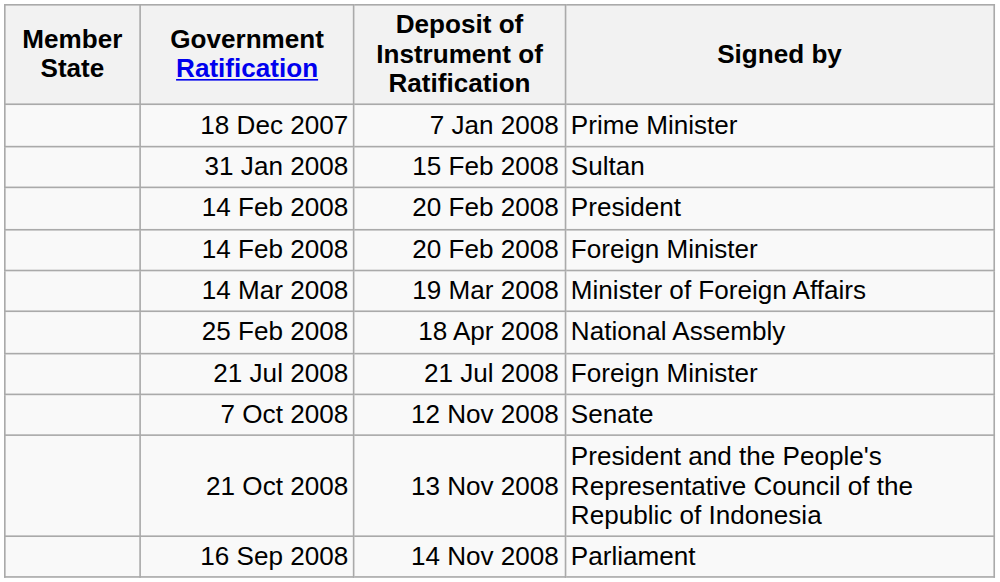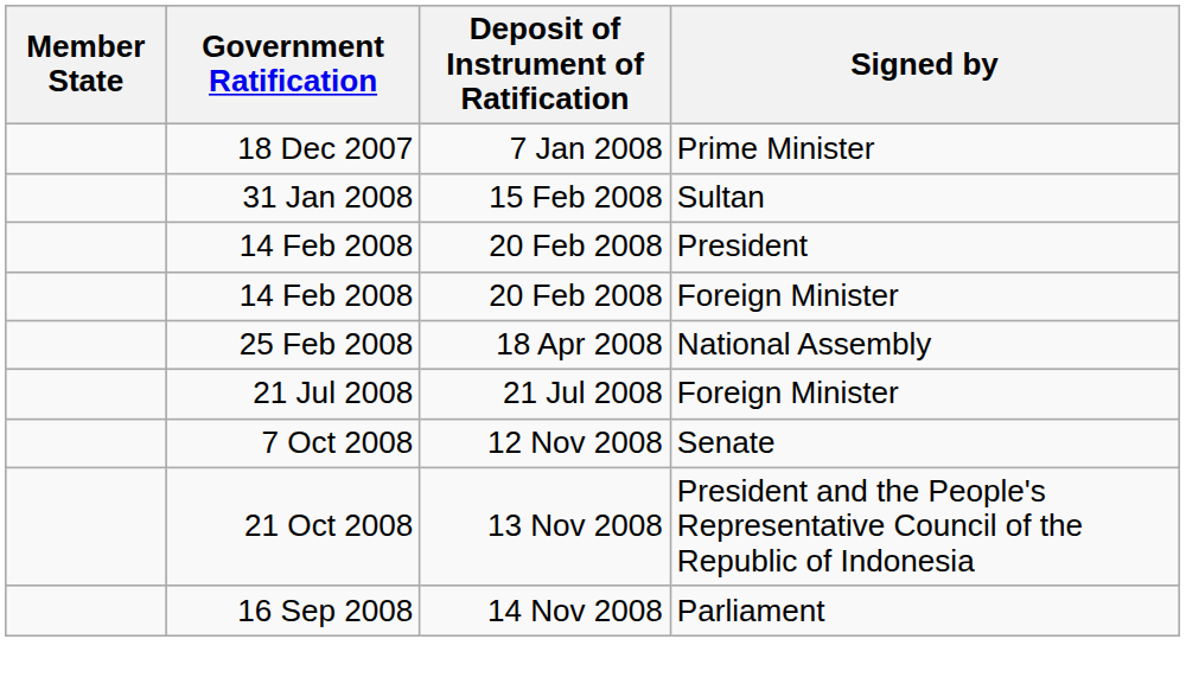- row: 14 Mar 2008 | 19 Mar 2008 | Minister of Foreign Affairs
